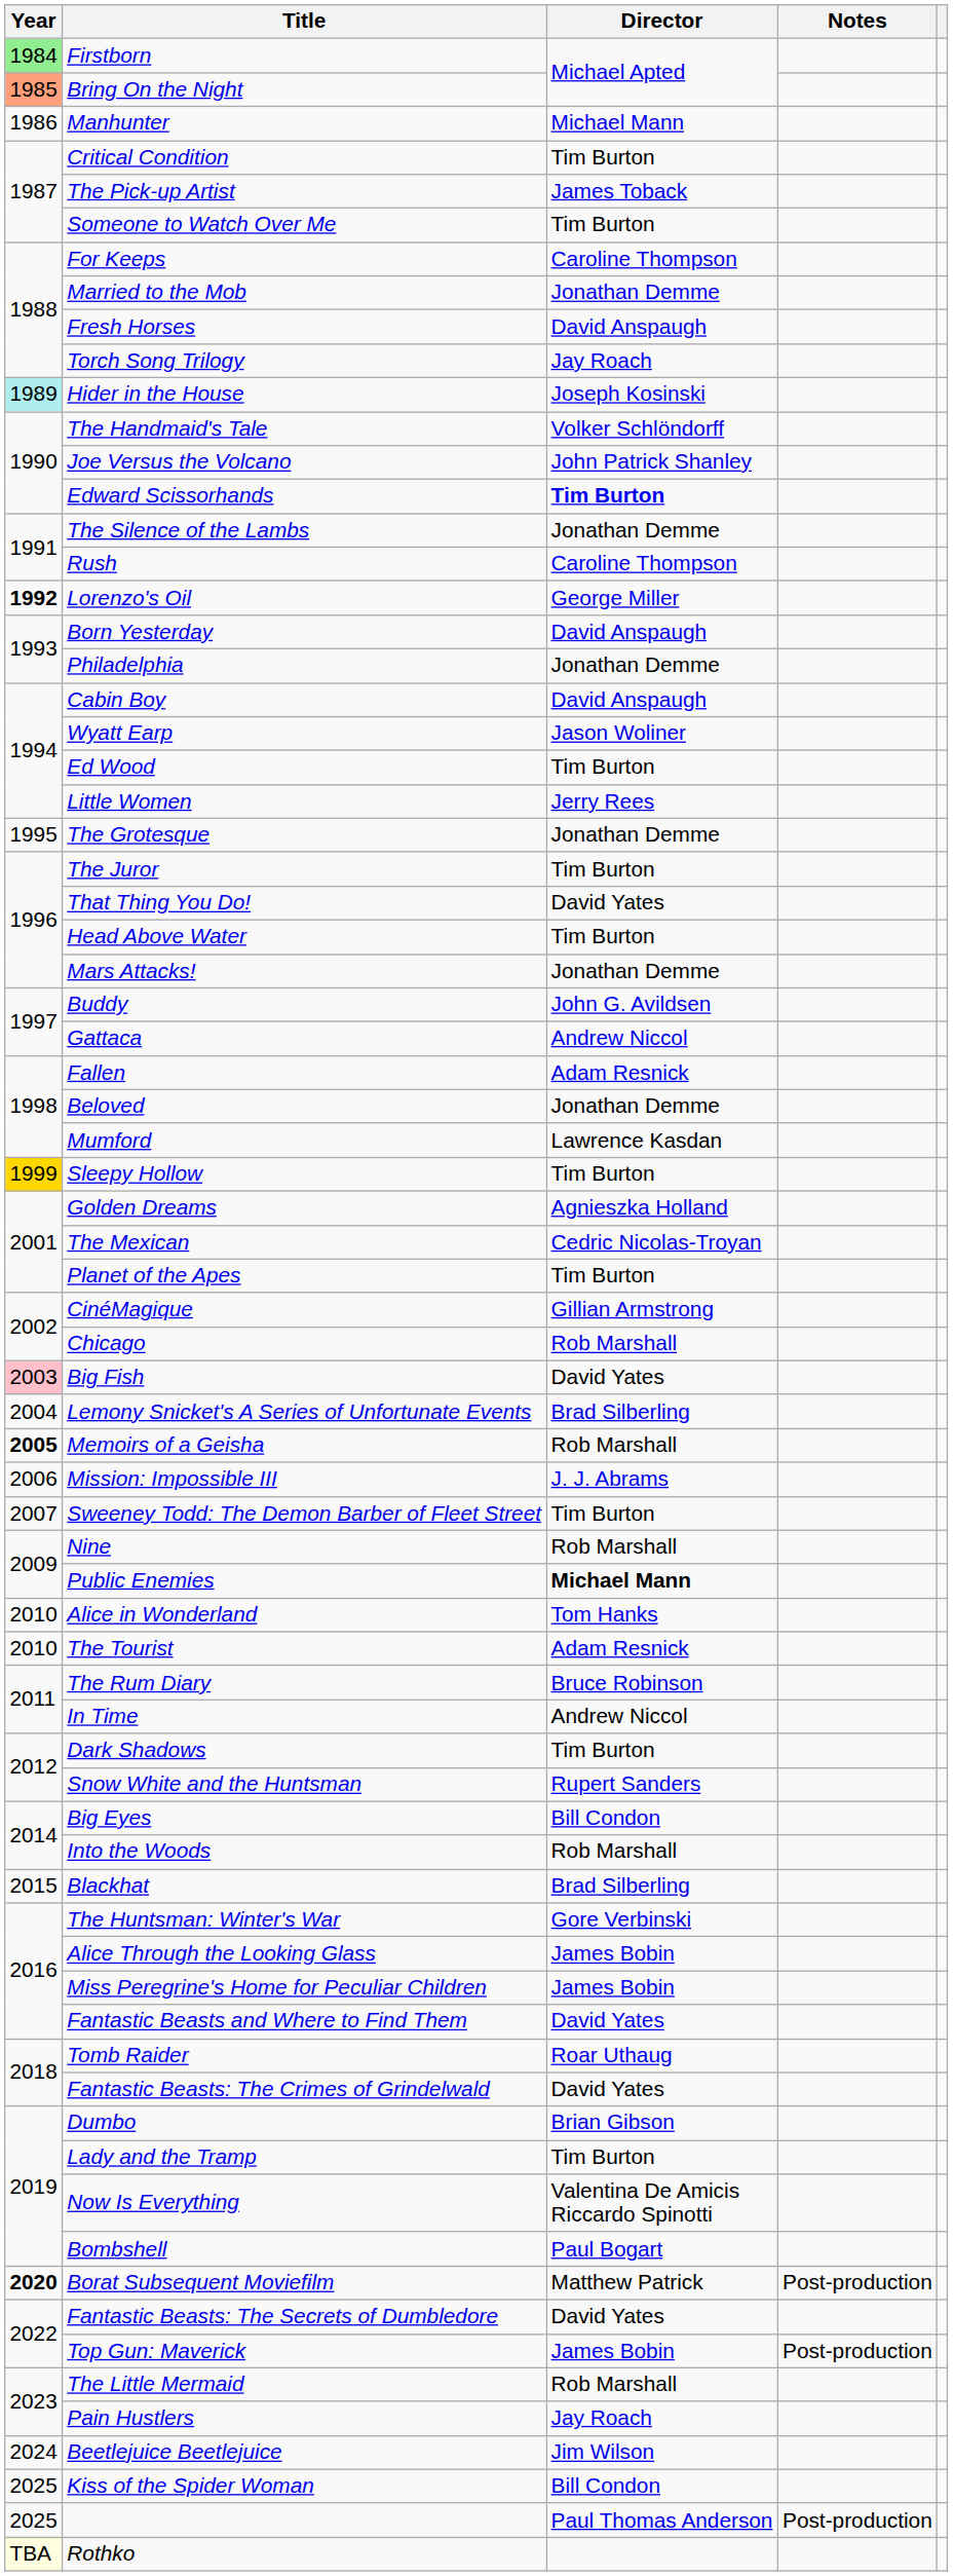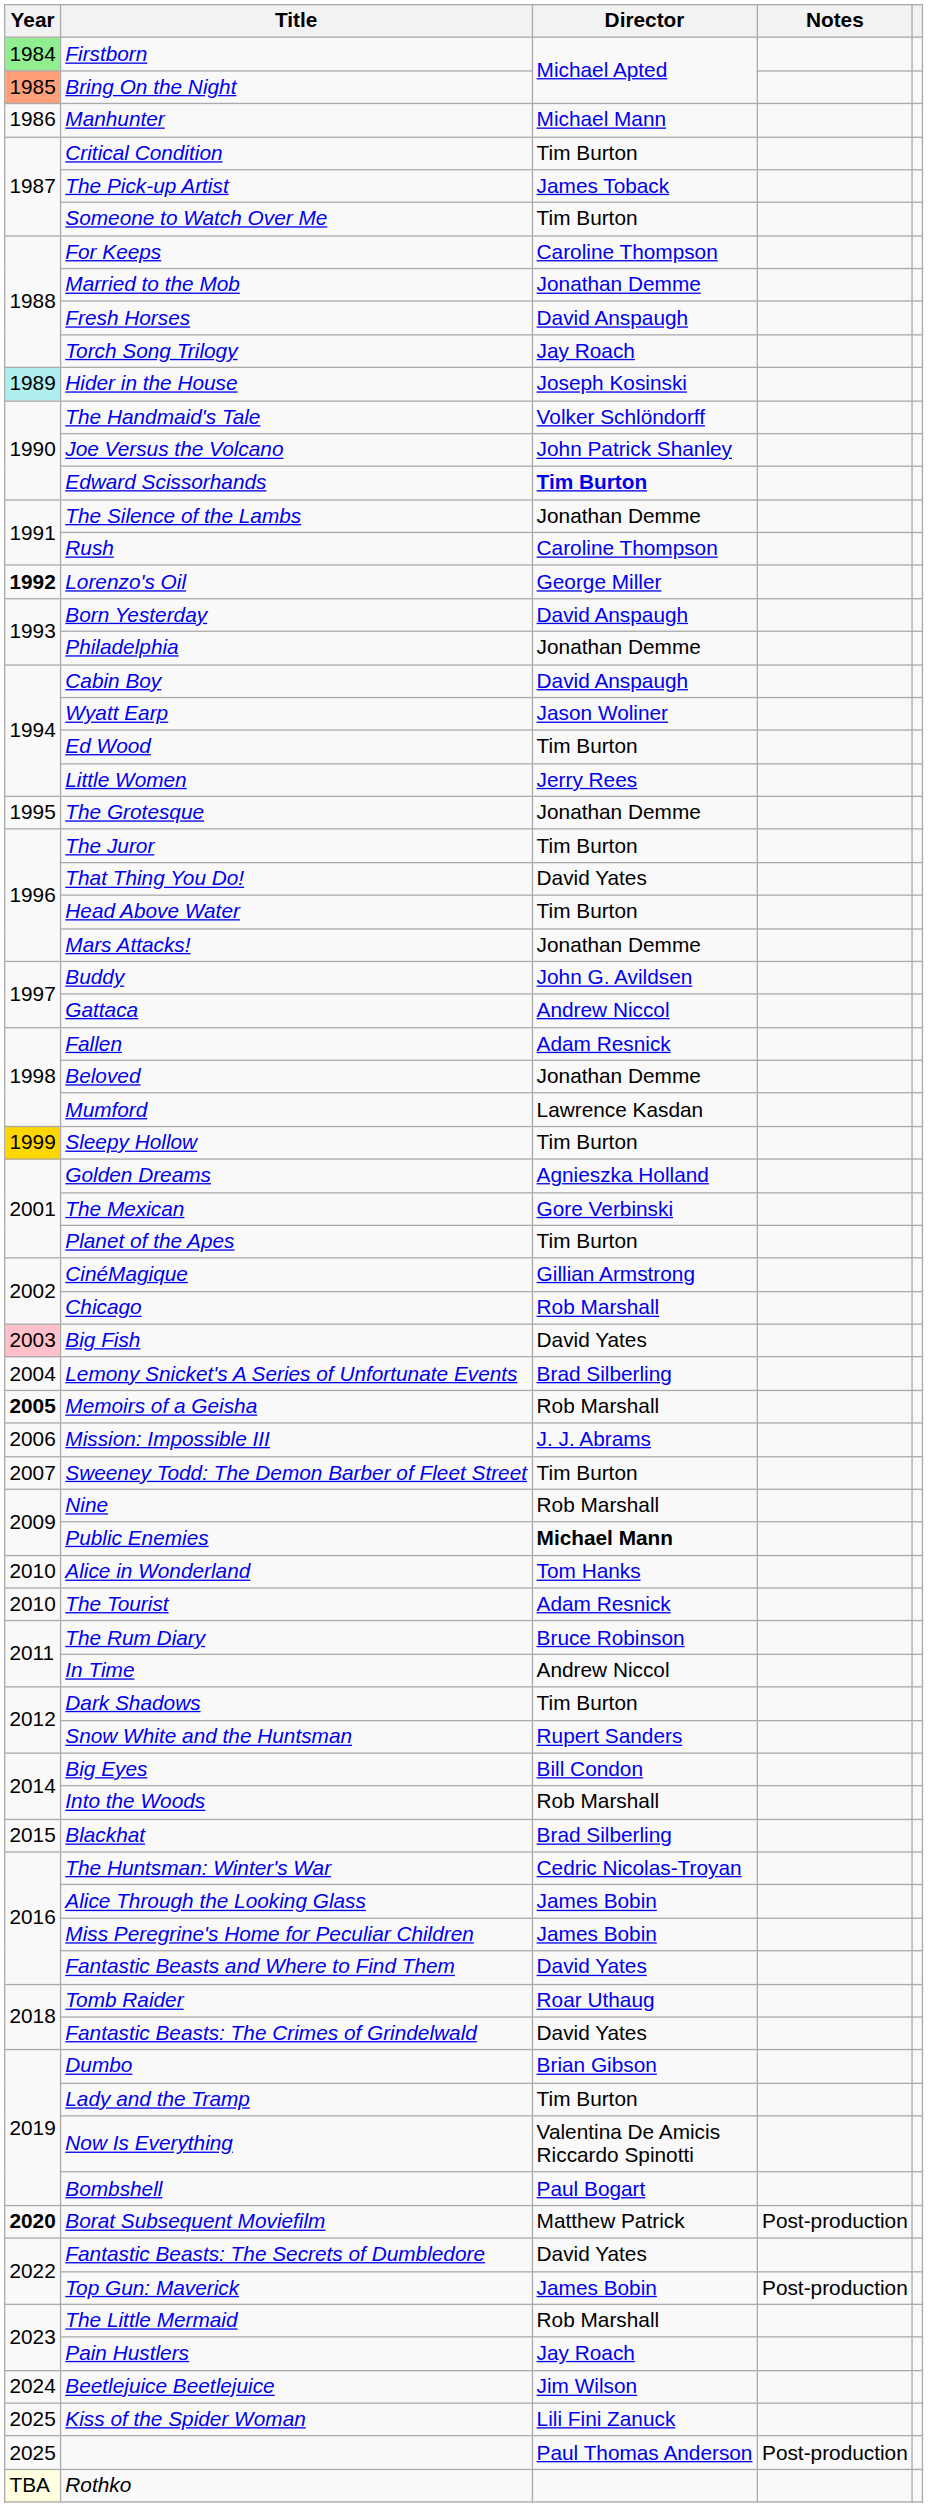The Mexican | Director: Cedric Nicolas-Troyan -> Gore Verbinski
The Huntsman: Winter's War | Director: Gore Verbinski -> Cedric Nicolas-Troyan
Kiss of the Spider Woman | Director: Bill Condon -> Lili Fini Zanuck
